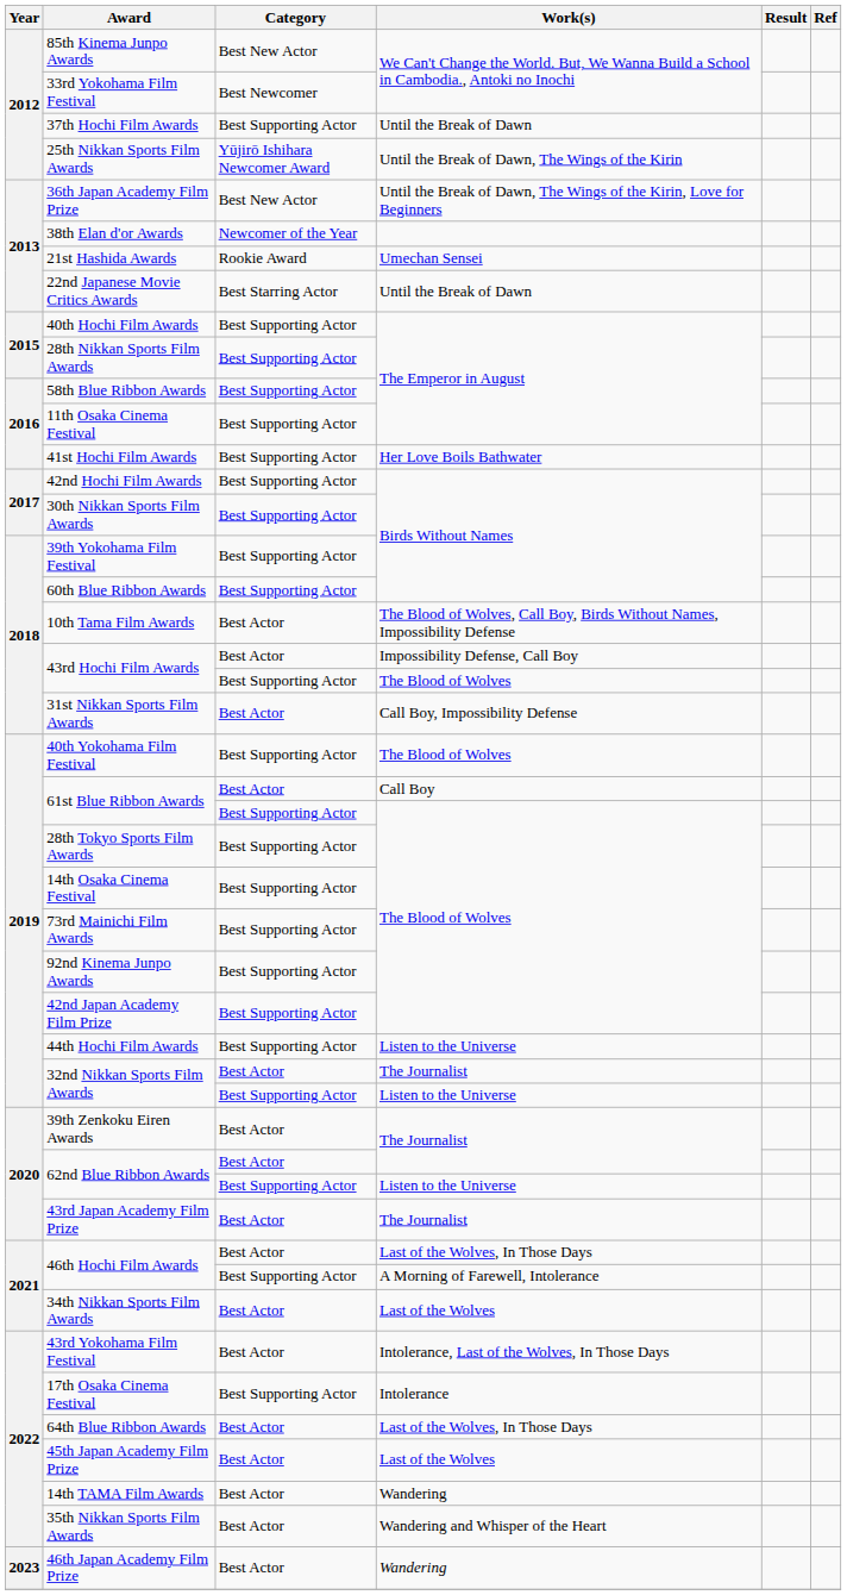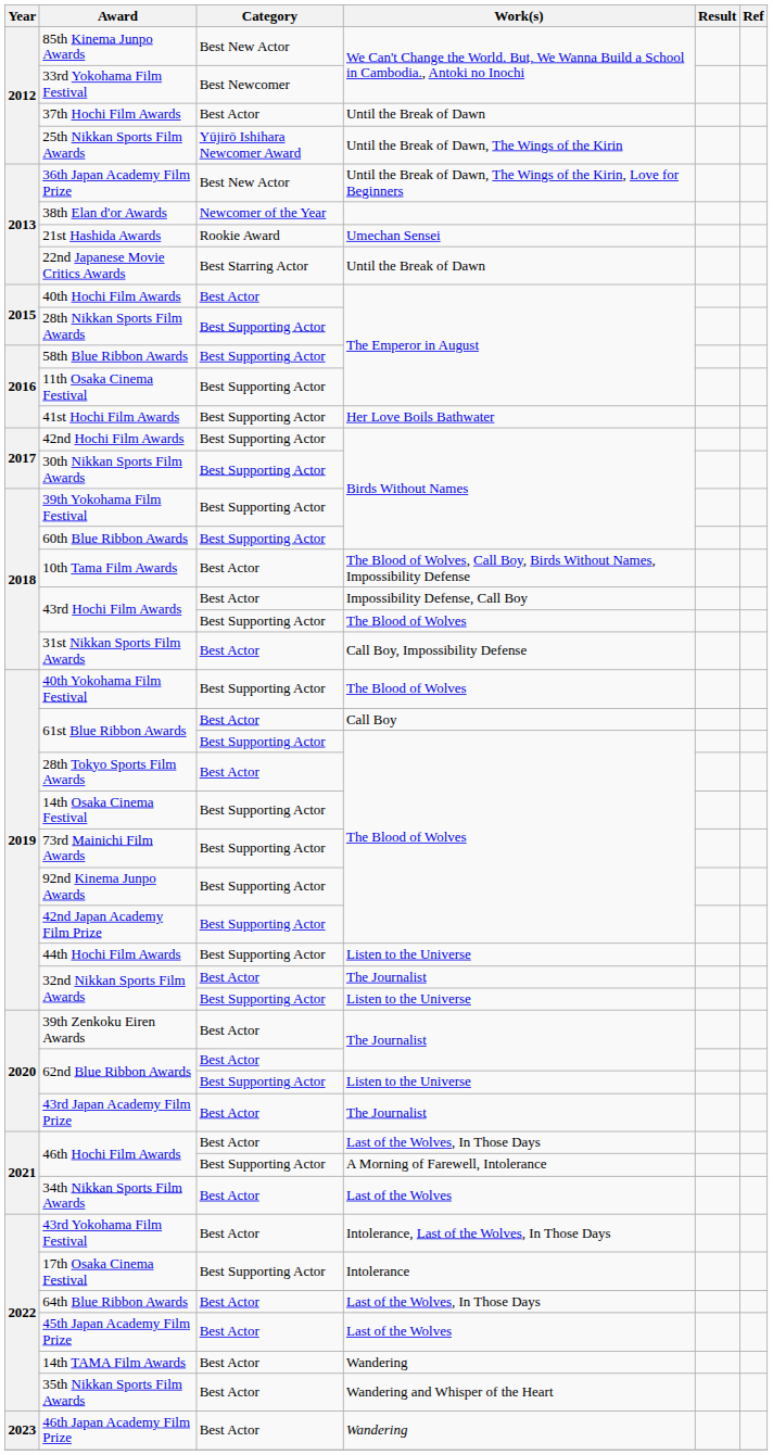37th Hochi Film Awards | Category: Best Supporting Actor -> Best Actor
40th Hochi Film Awards | Category: Best Supporting Actor -> Best Actor
28th Tokyo Sports Film Awards | Category: Best Supporting Actor -> Best Actor
